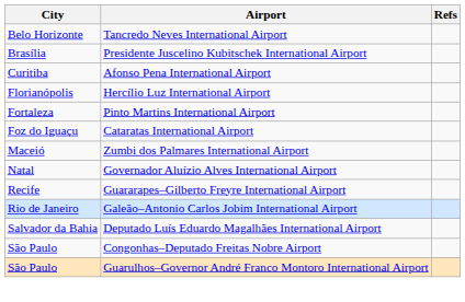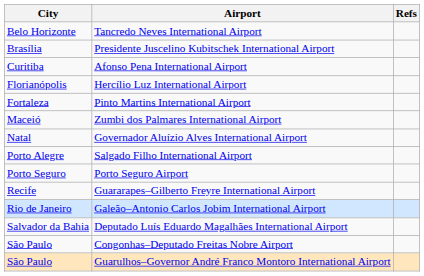- row: Foz do Iguaçu | Cataratas International Airport
+ row: Porto Alegre | Salgado Filho International Airport
+ row: Porto Seguro | Porto Seguro Airport
